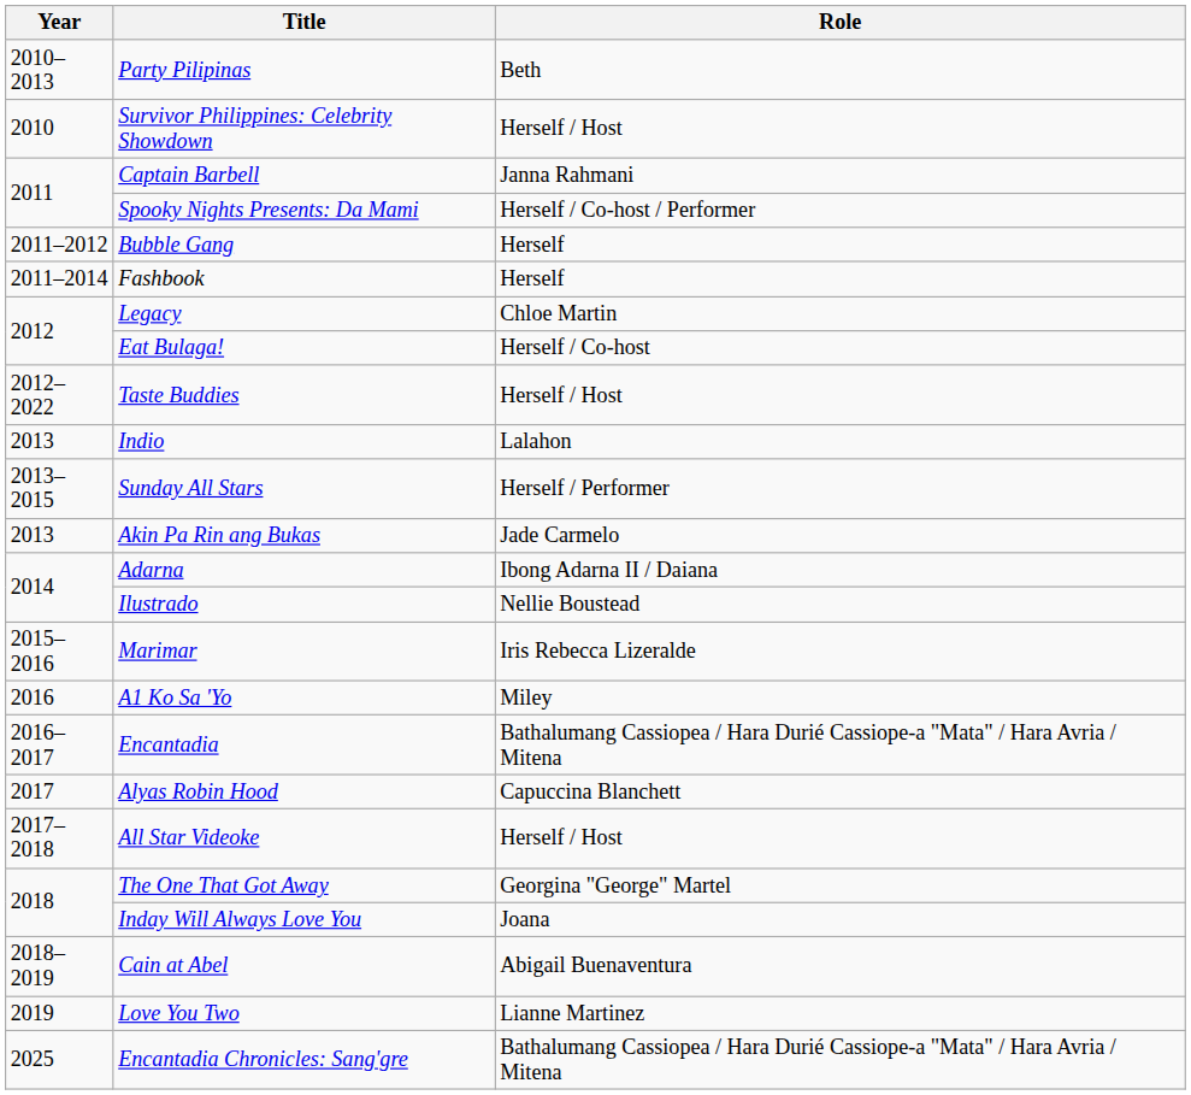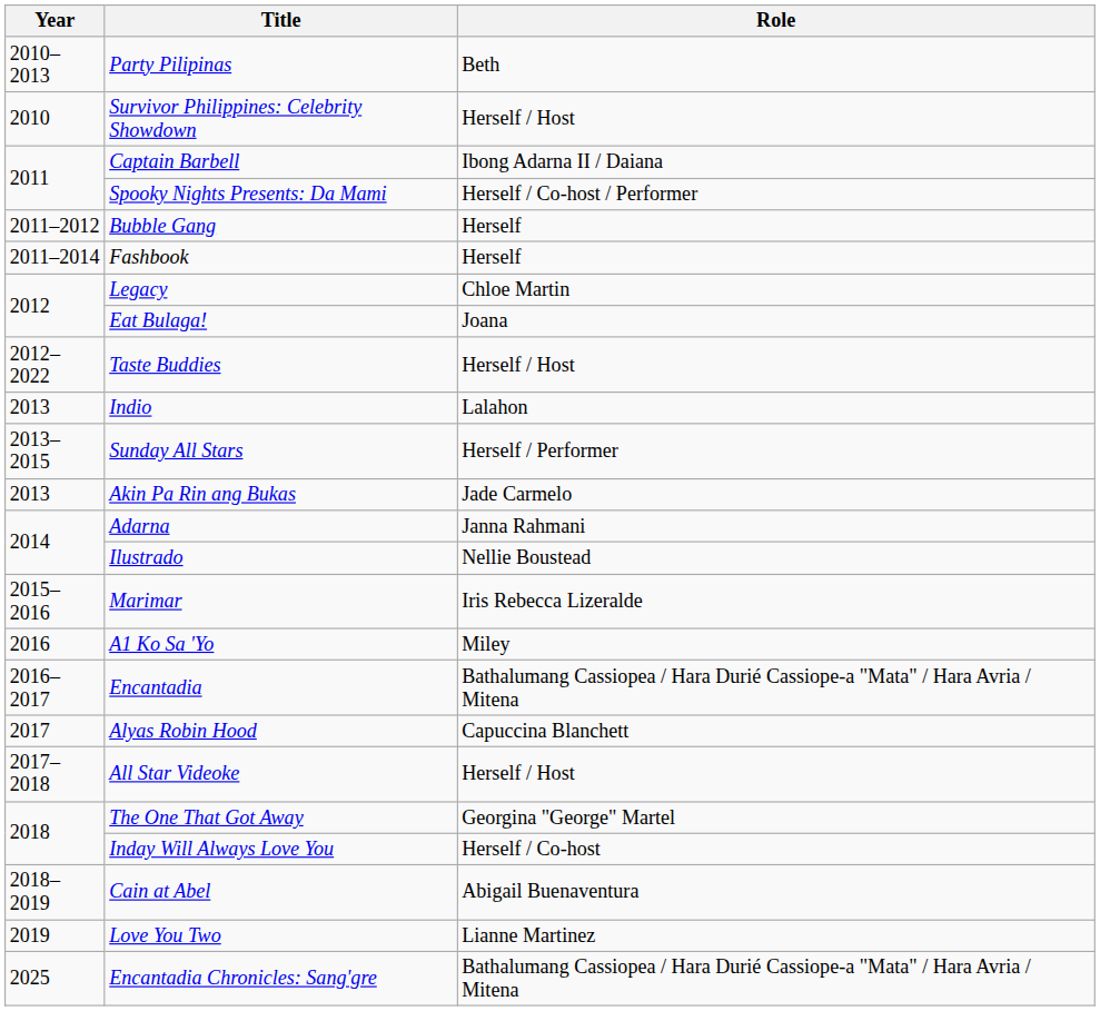Captain Barbell | Role: Janna Rahmani -> Ibong Adarna II / Daiana
Eat Bulaga! | Role: Herself / Co-host -> Joana
Adarna | Role: Ibong Adarna II / Daiana -> Janna Rahmani
Inday Will Always Love You | Role: Joana -> Herself / Co-host
